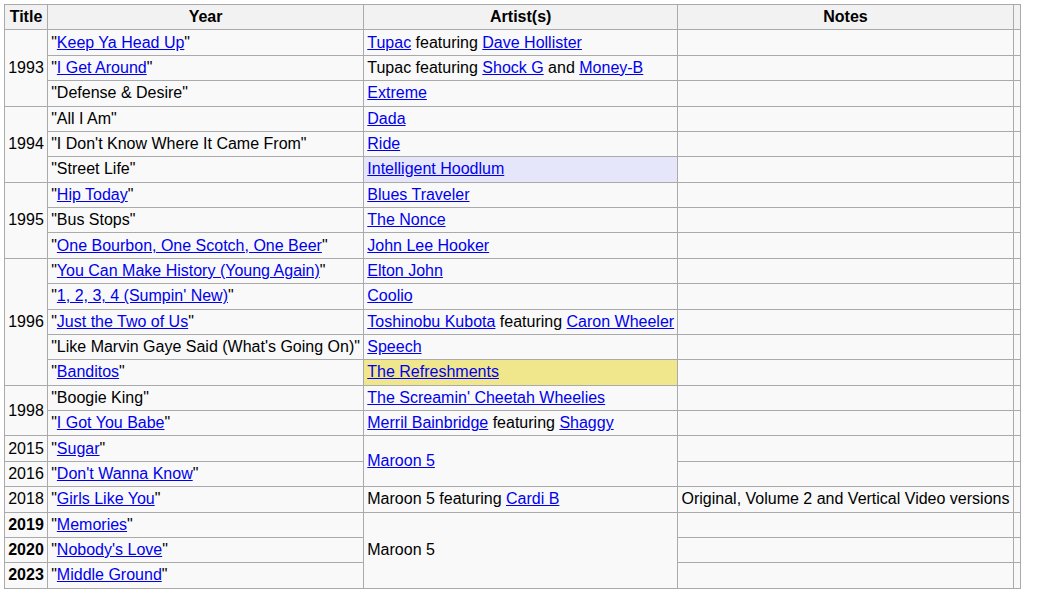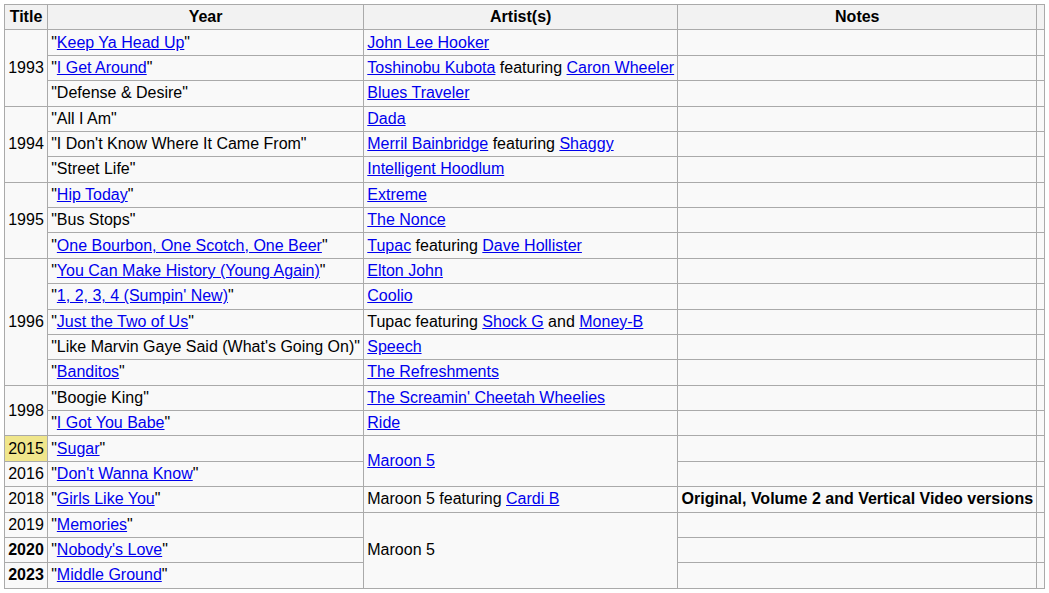"Keep Ya Head Up" | Artist(s): Tupac featuring Dave Hollister -> John Lee Hooker
"I Get Around" | Artist(s): Tupac featuring Shock G and Money-B -> Toshinobu Kubota featuring Caron Wheeler
"Defense & Desire" | Artist(s): Extreme -> Blues Traveler
"I Don't Know Where It Came From" | Artist(s): Ride -> Merril Bainbridge featuring Shaggy
"Street Life" | Artist(s): lavender background -> no background
"Hip Today" | Artist(s): Blues Traveler -> Extreme
"One Bourbon, One Scotch, One Beer" | Artist(s): John Lee Hooker -> Tupac featuring Dave Hollister
"Just the Two of Us" | Artist(s): Toshinobu Kubota featuring Caron Wheeler -> Tupac featuring Shock G and Money-B
"Banditos" | Artist(s): khaki background -> no background
"I Got You Babe" | Artist(s): Merril Bainbridge featuring Shaggy -> Ride
"Sugar" | Title: no background -> khaki background
"Girls Like You" | Notes: normal -> bold
"Memories" | Title: bold -> normal
